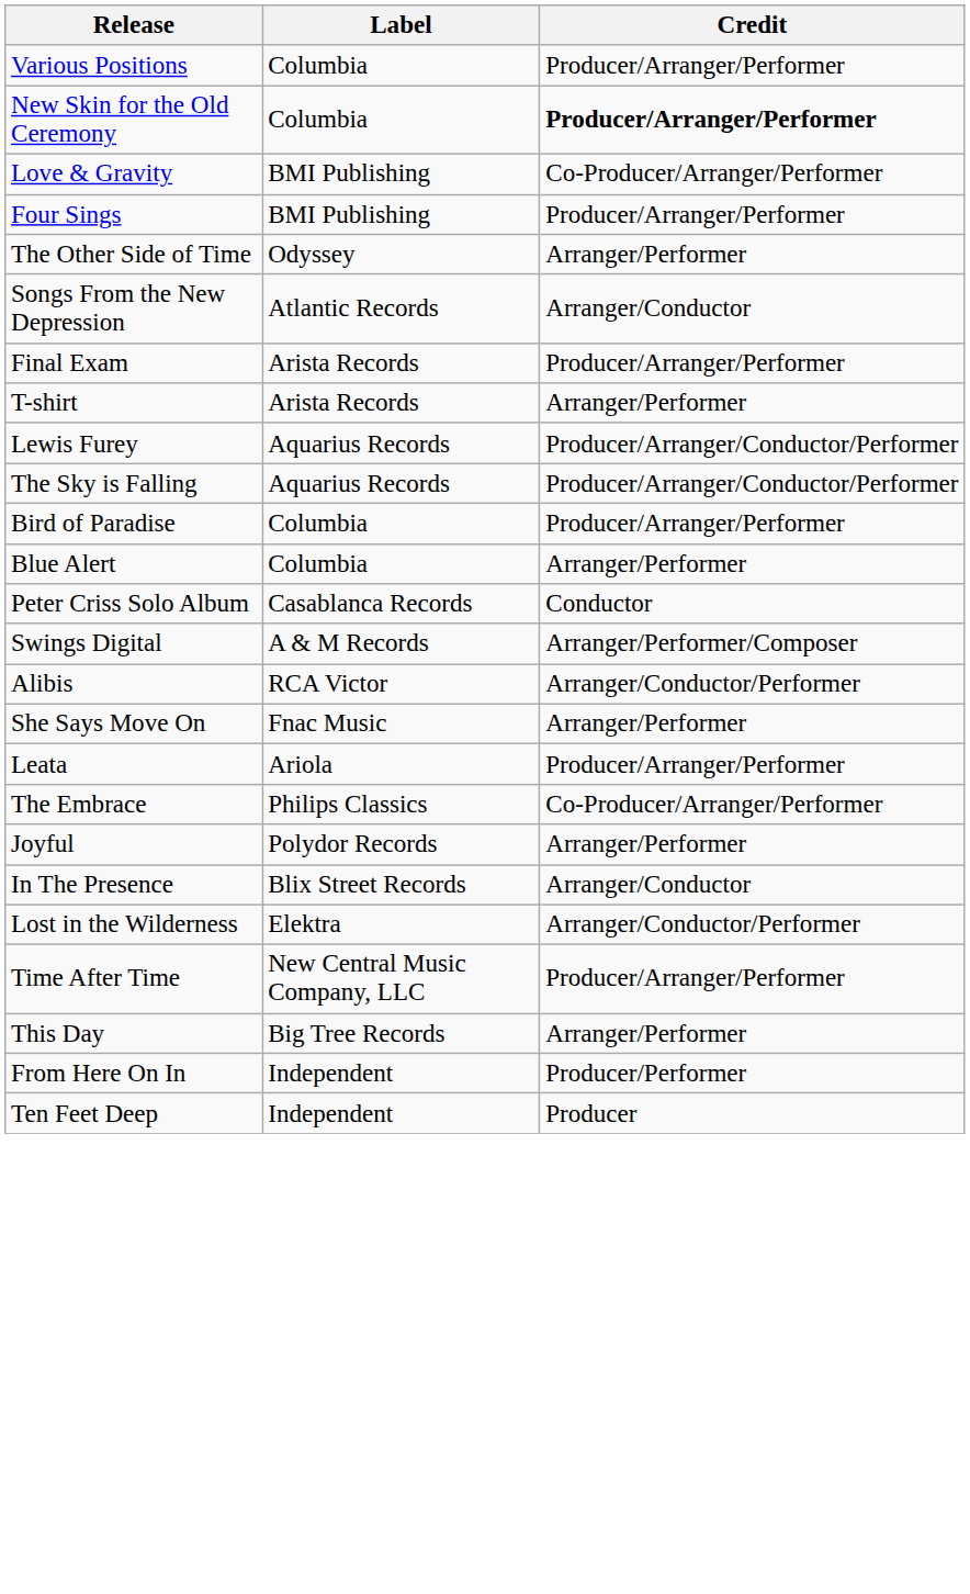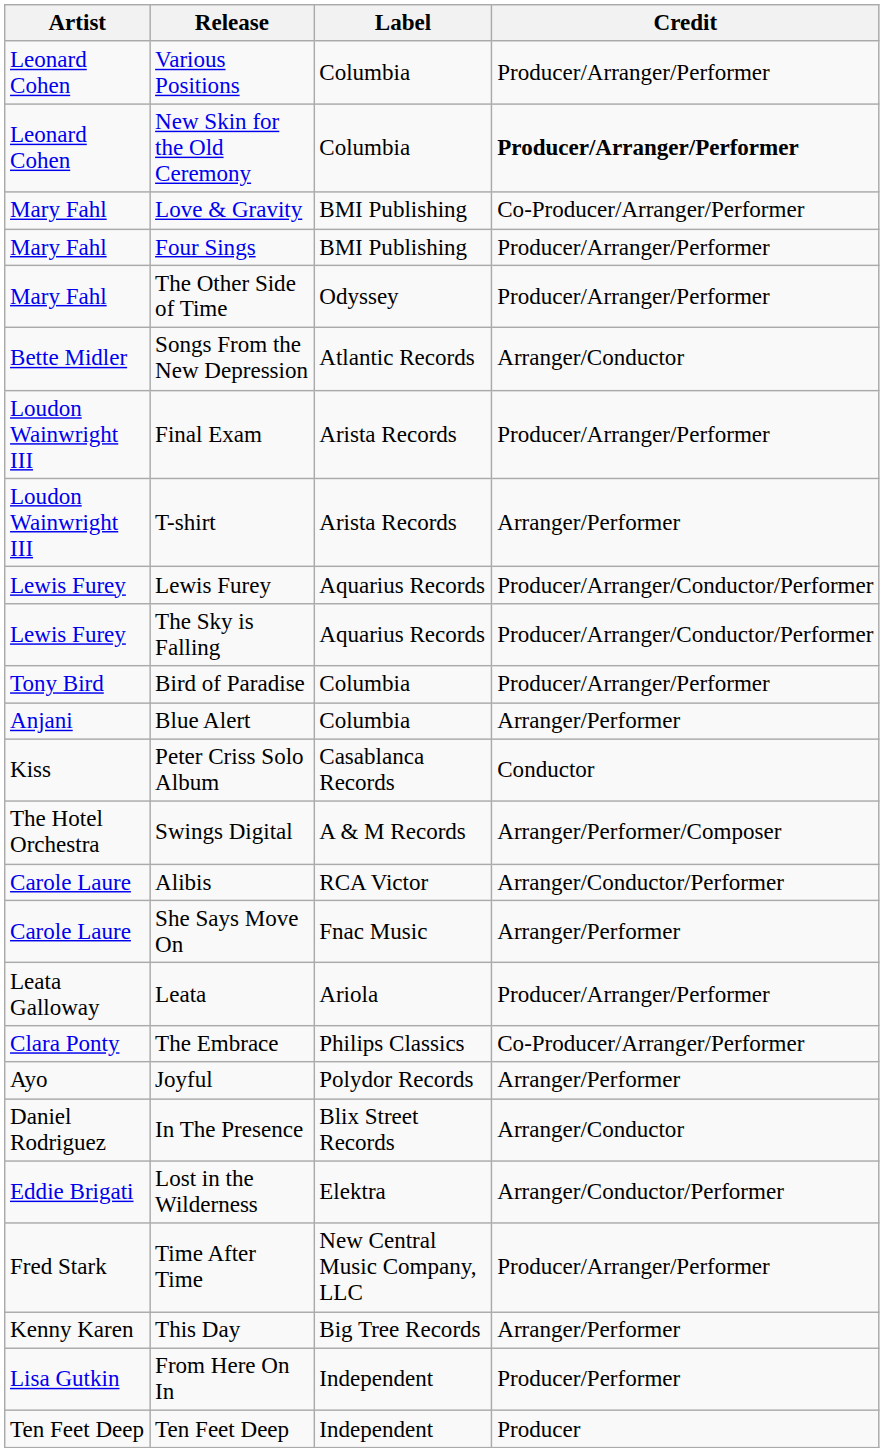+ column: Artist | Leonard Cohen | Leonard Cohen | Mary Fahl | Mary Fahl | Mary Fahl | Bette Midler | Loudon Wainwright III | Loudon Wainwright III | Lewis Furey | Lewis Furey | Tony Bird | Anjani | Kiss | The Hotel Orchestra | Carole Laure | Carole Laure | Leata Galloway | Clara Ponty | Ayo | Daniel Rodriguez | Eddie Brigati | Fred Stark | Kenny Karen | Lisa Gutkin | Ten Feet Deep
The Other Side of Time | Credit: Arranger/Performer -> Producer/Arranger/Performer
